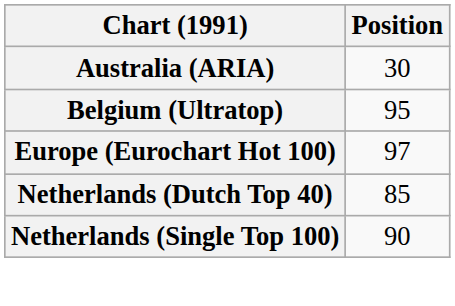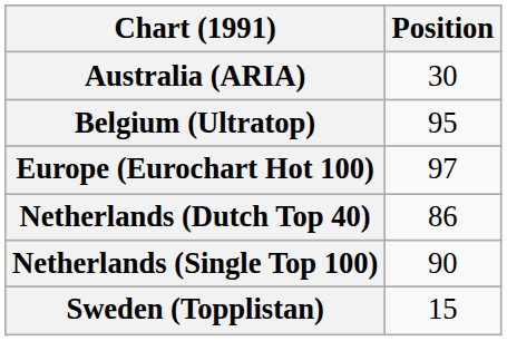Netherlands (Dutch Top 40) | Position: 85 -> 86
+ row: Sweden (Topplistan) | 15
